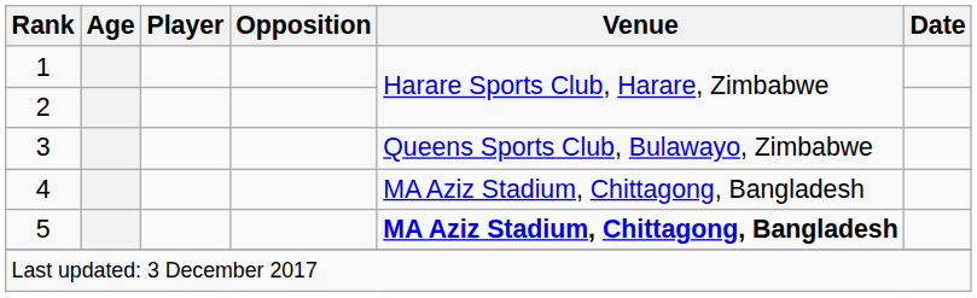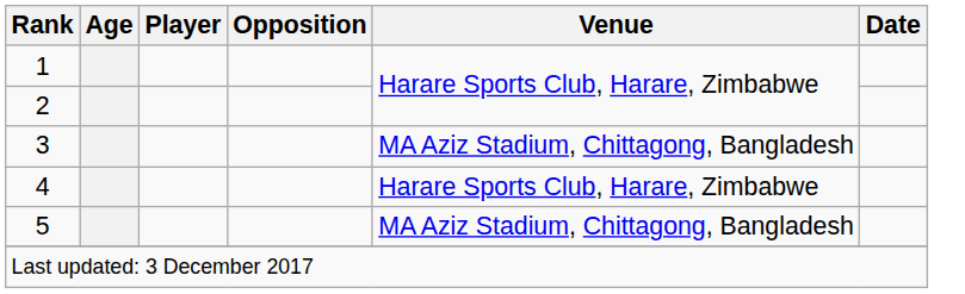3 | Venue: Queens Sports Club, Bulawayo, Zimbabwe -> MA Aziz Stadium, Chittagong, Bangladesh
4 | Venue: MA Aziz Stadium, Chittagong, Bangladesh -> Harare Sports Club, Harare, Zimbabwe
5 | Venue: bold -> normal
